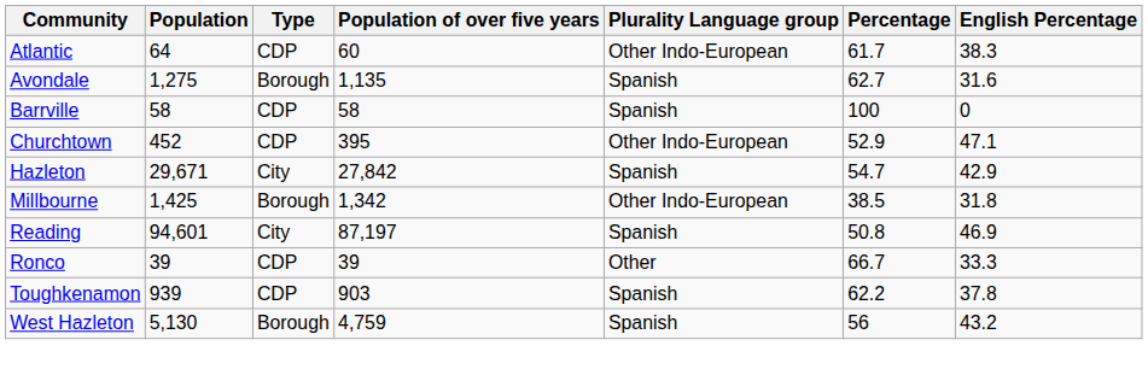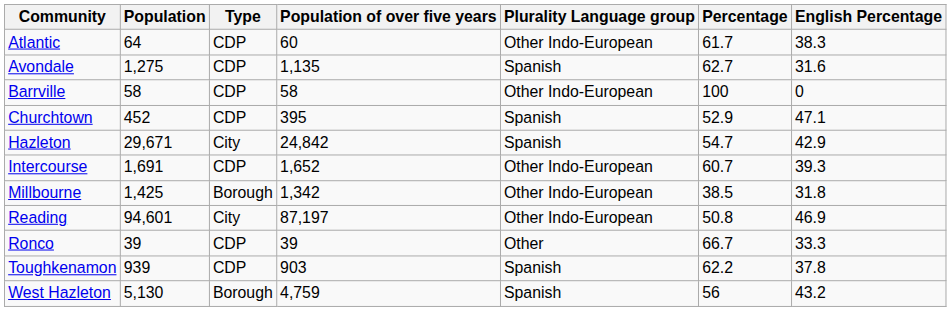Avondale | Type: Borough -> CDP
Barrville | Plurality Language group: Spanish -> Other Indo-European
Churchtown | Plurality Language group: Other Indo-European -> Spanish
Hazleton | Population of over five years: 27,842 -> 24,842
+ row: Intercourse | 1,691 | CDP | 1,652 | Other Indo-European | 60.7 | 39.3
Reading | Plurality Language group: Spanish -> Other Indo-European
